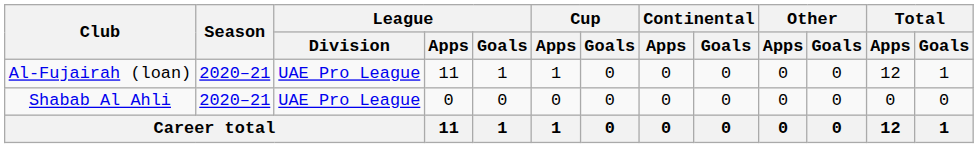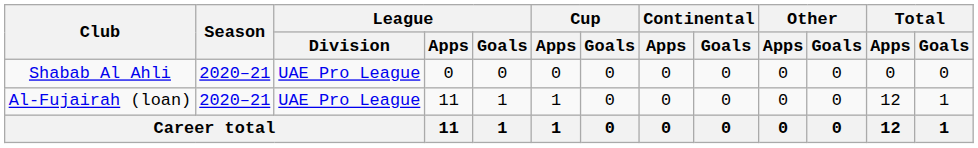rows swapped: Shabab Al Ahli <-> Al-Fujairah (loan)
